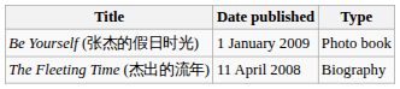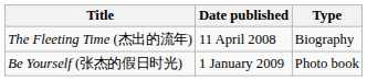rows swapped: The Fleeting Time (杰出的流年) <-> Be Yourself (张杰的假日时光)
